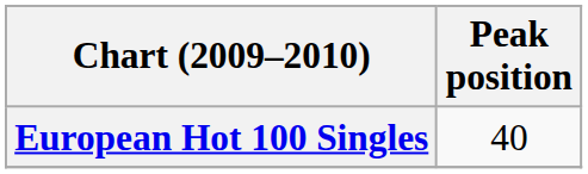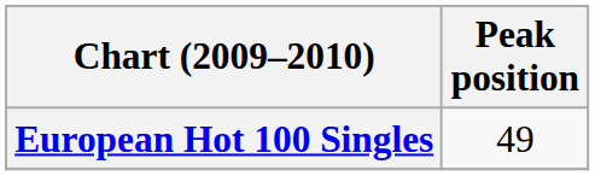European Hot 100 Singles | Peak position: 40 -> 49
